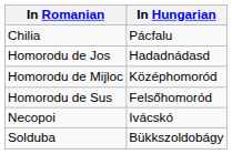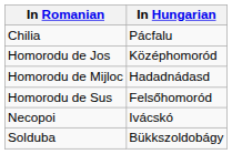Homorodu de Jos | In Hungarian: Hadadnádasd -> Középhomoród
Homorodu de Mijloc | In Hungarian: Középhomoród -> Hadadnádasd
